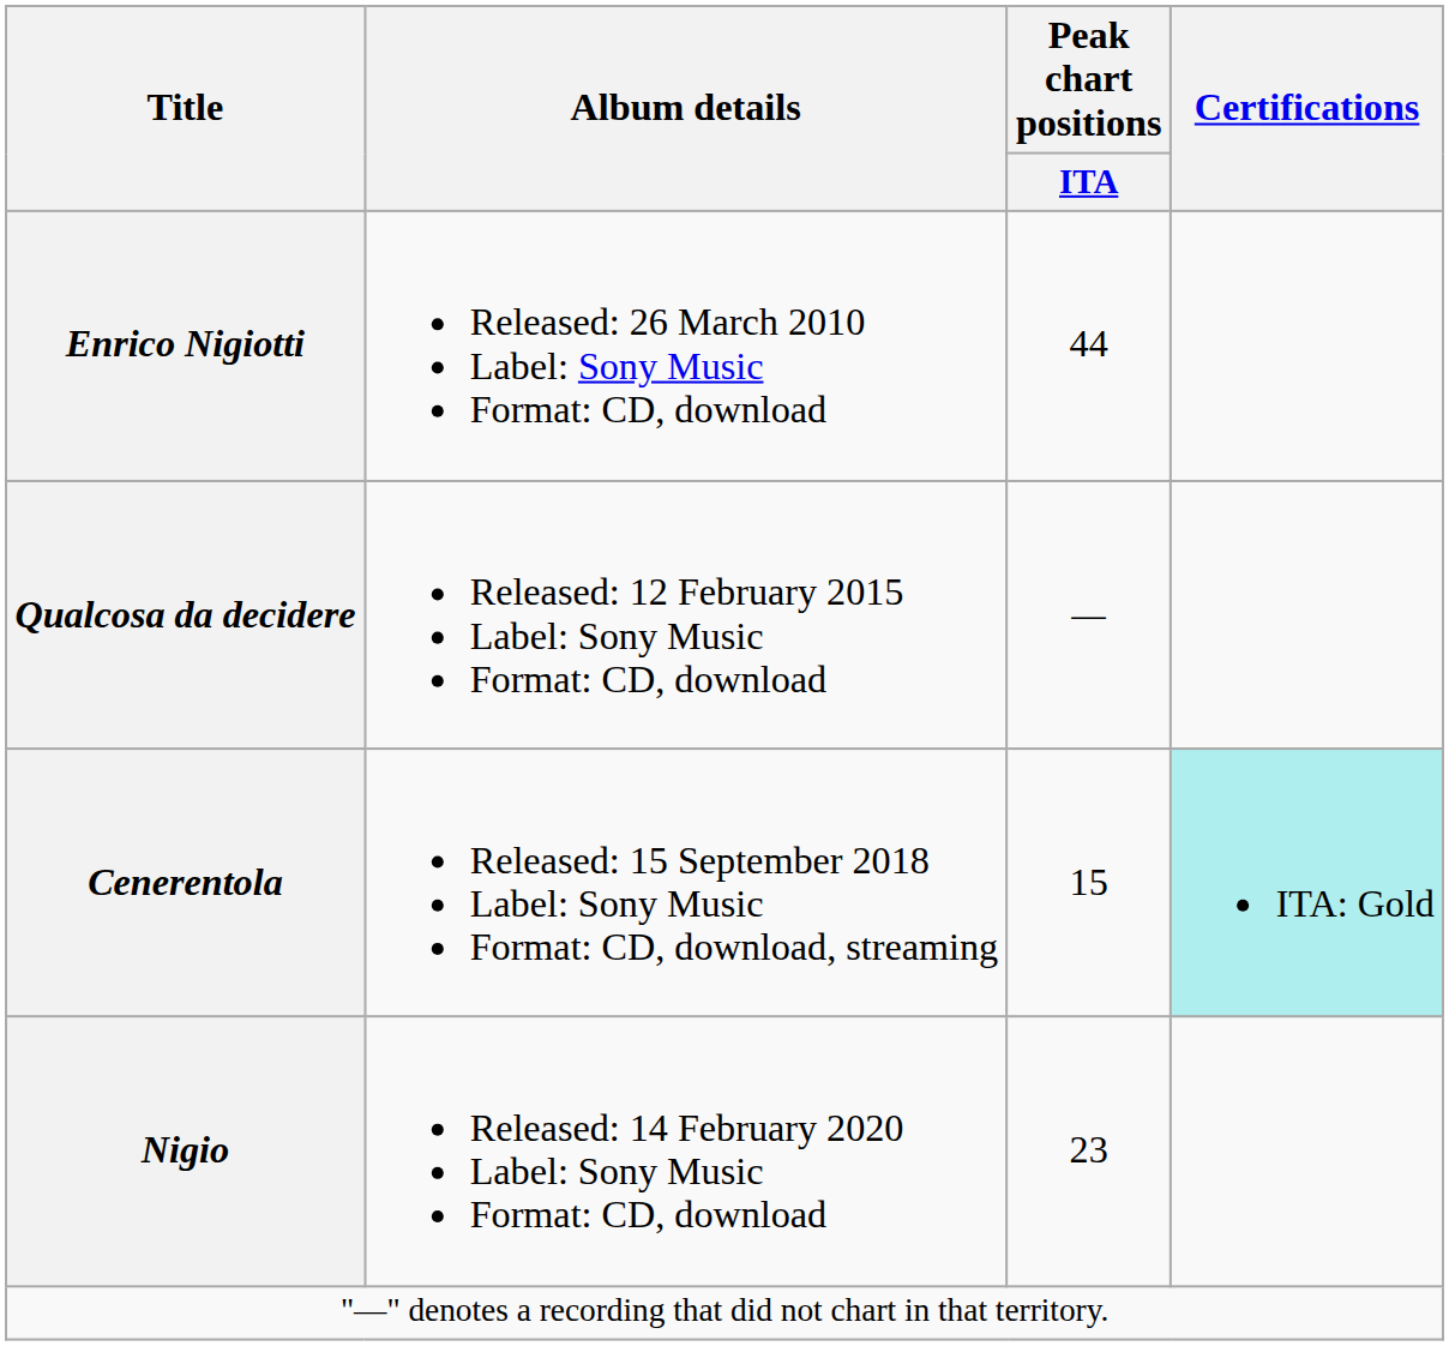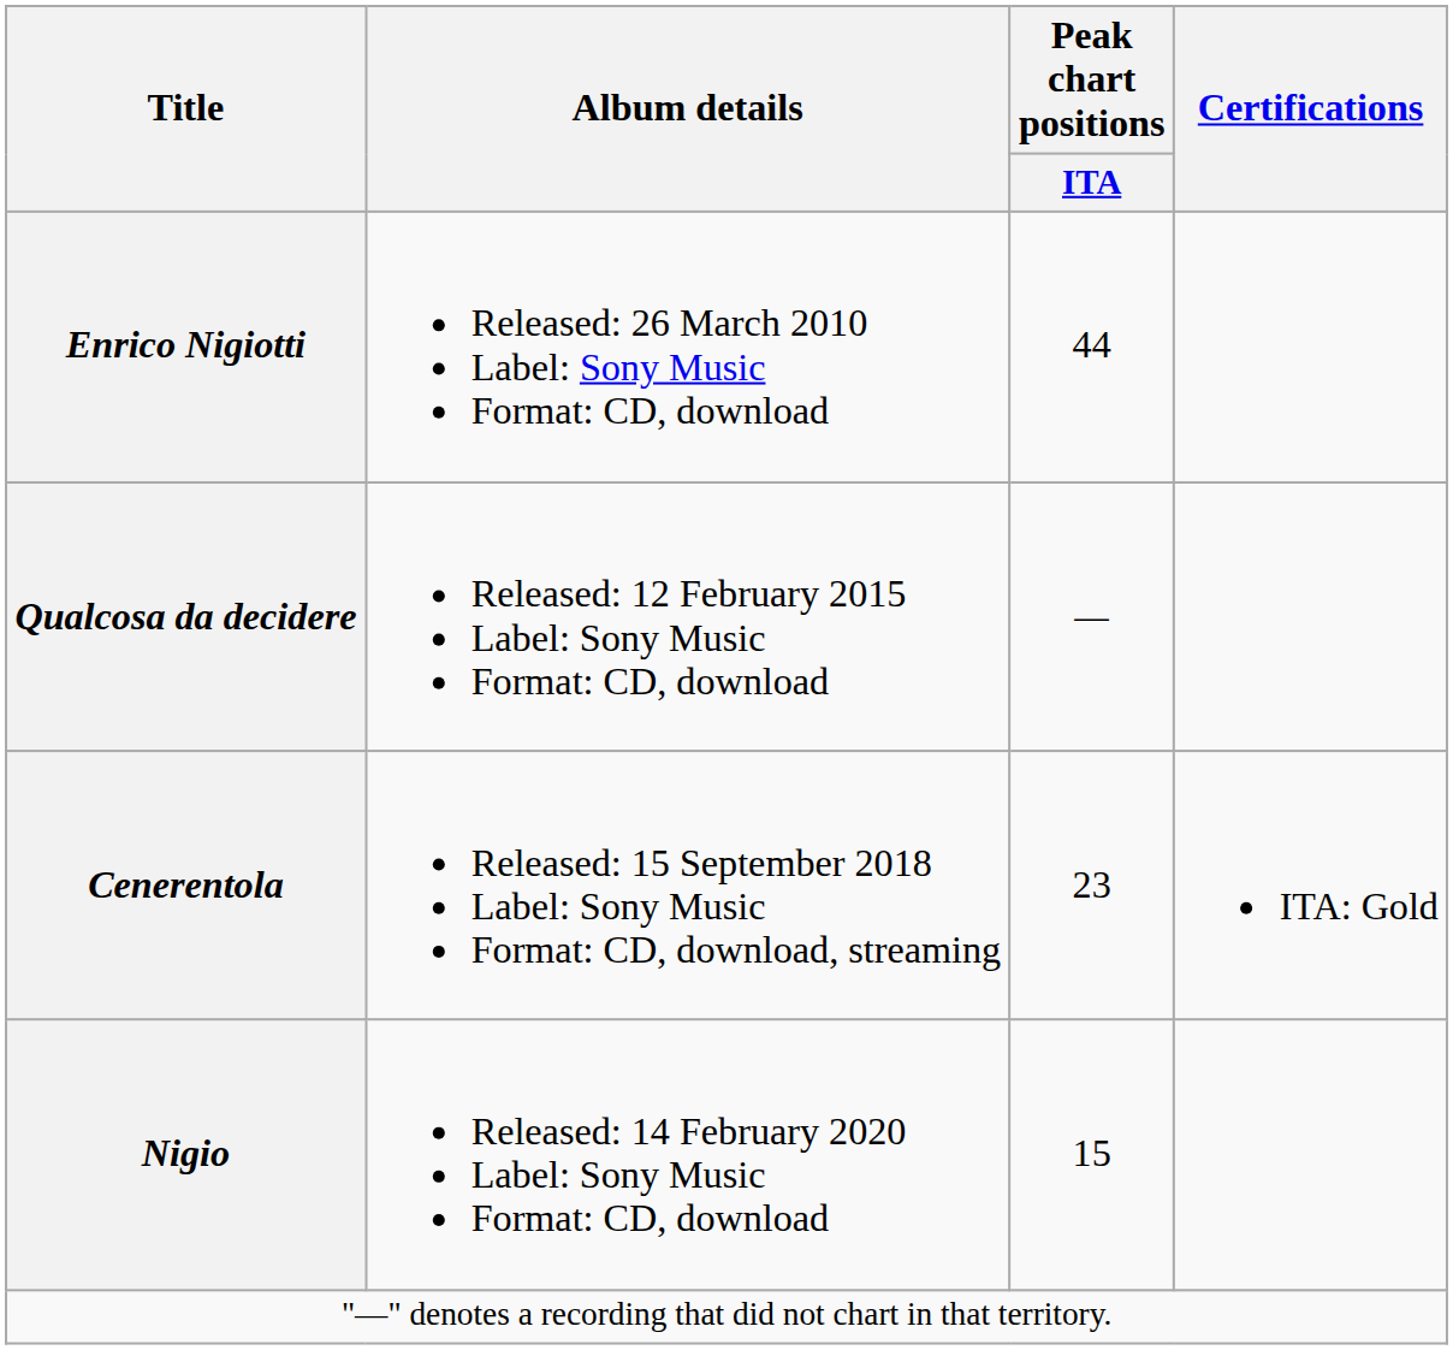Cenerentola | Peak chart positions / ITA: 15 -> 23
Cenerentola | Certifications: paleturquoise background -> no background
Nigio | Peak chart positions / ITA: 23 -> 15
